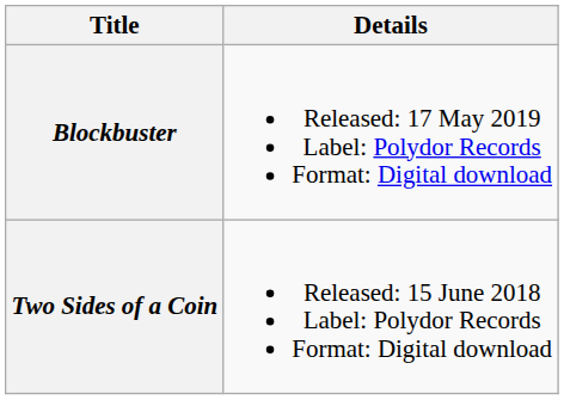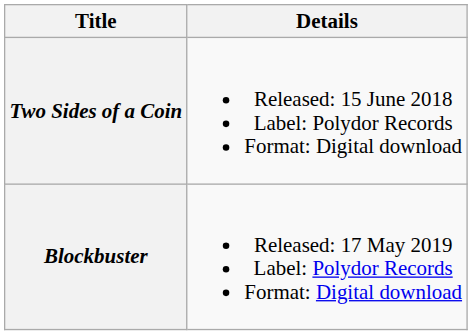rows swapped: Two Sides of a Coin <-> Blockbuster
